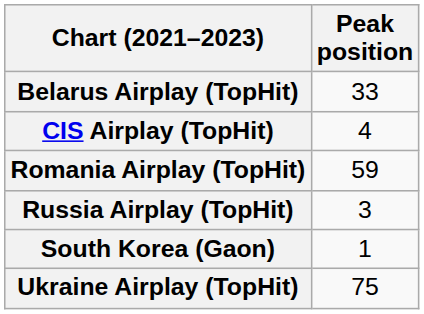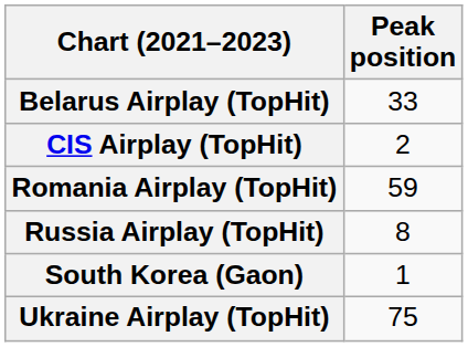CIS Airplay (TopHit) | Peak position: 4 -> 2
Russia Airplay (TopHit) | Peak position: 3 -> 8
